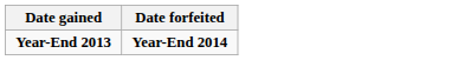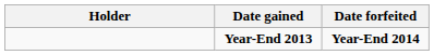+ column: Holder
